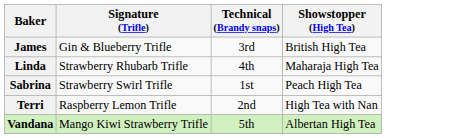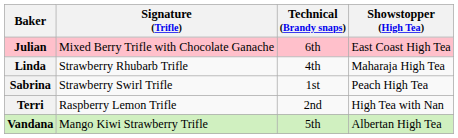- row: James | Gin & Blueberry Trifle | 3rd | British High Tea
+ row: Julian | Mixed Berry Trifle with Chocolate Ganache | 6th | East Coast High Tea
